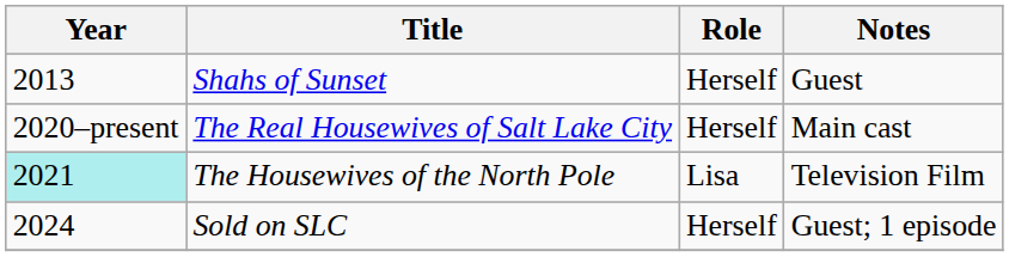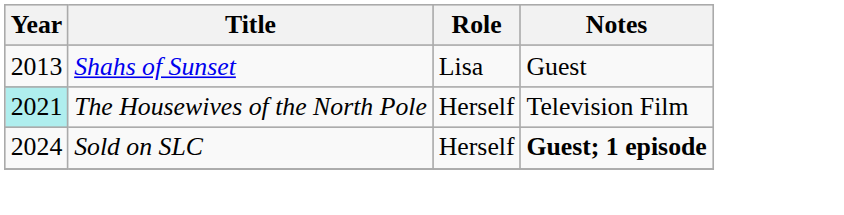Shahs of Sunset | Role: Herself -> Lisa
- row: 2020–present | The Real Housewives of Salt Lake City | Herself | Main cast
The Housewives of the North Pole | Role: Lisa -> Herself
Sold on SLC | Notes: normal -> bold
